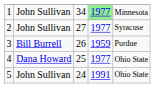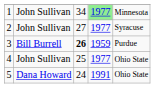3 | column 3: normal -> bold
4 | column 2: Dana Howard -> John Sullivan
5 | column 2: John Sullivan -> Dana Howard
